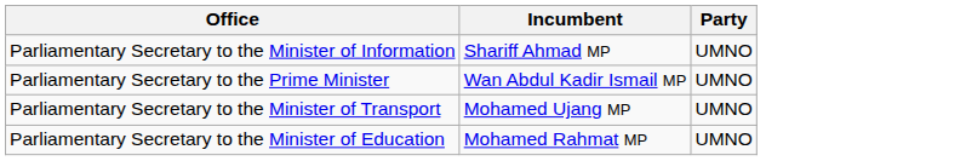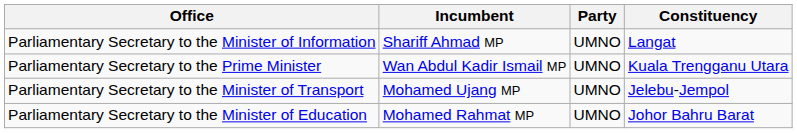+ column: Constituency | Langat | Kuala Trengganu Utara | Jelebu-Jempol | Johor Bahru Barat
